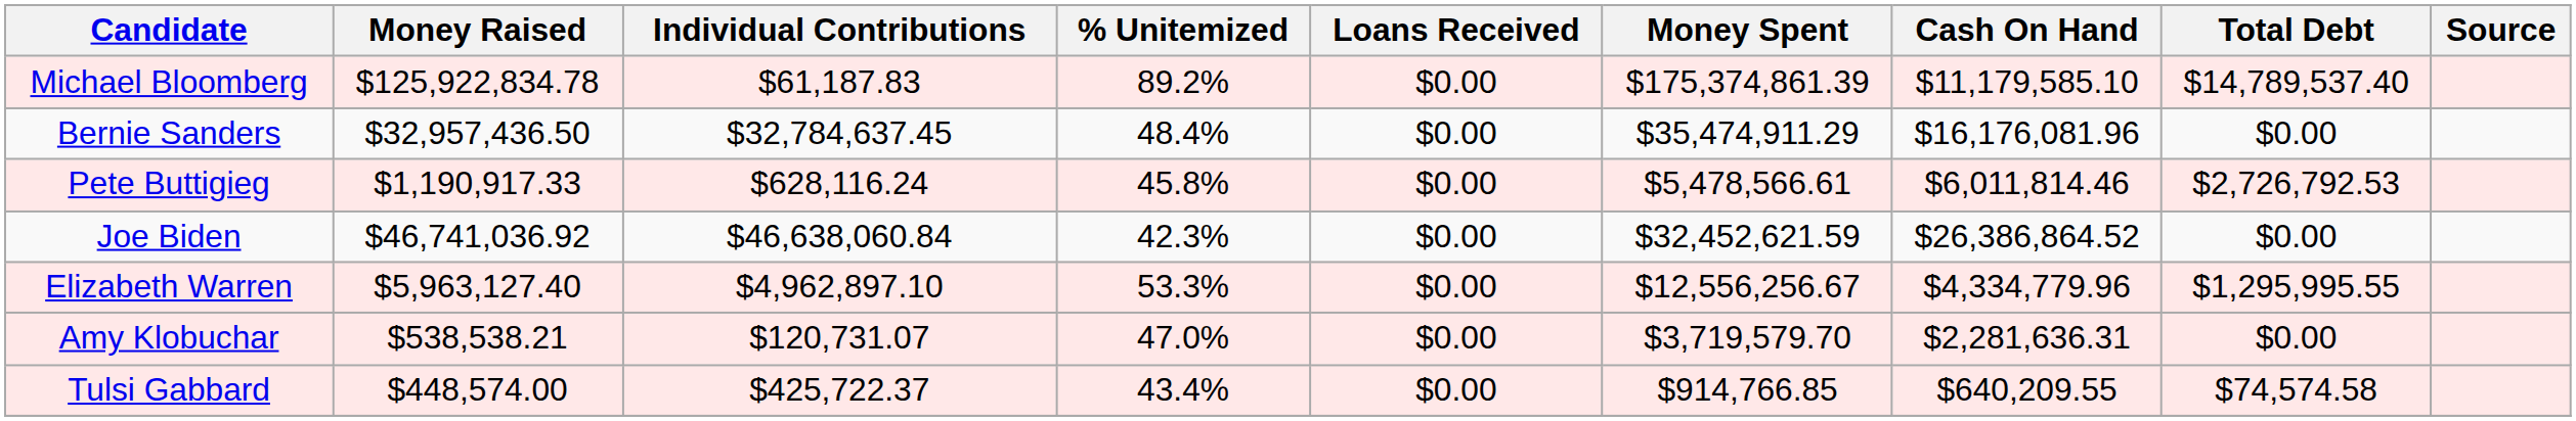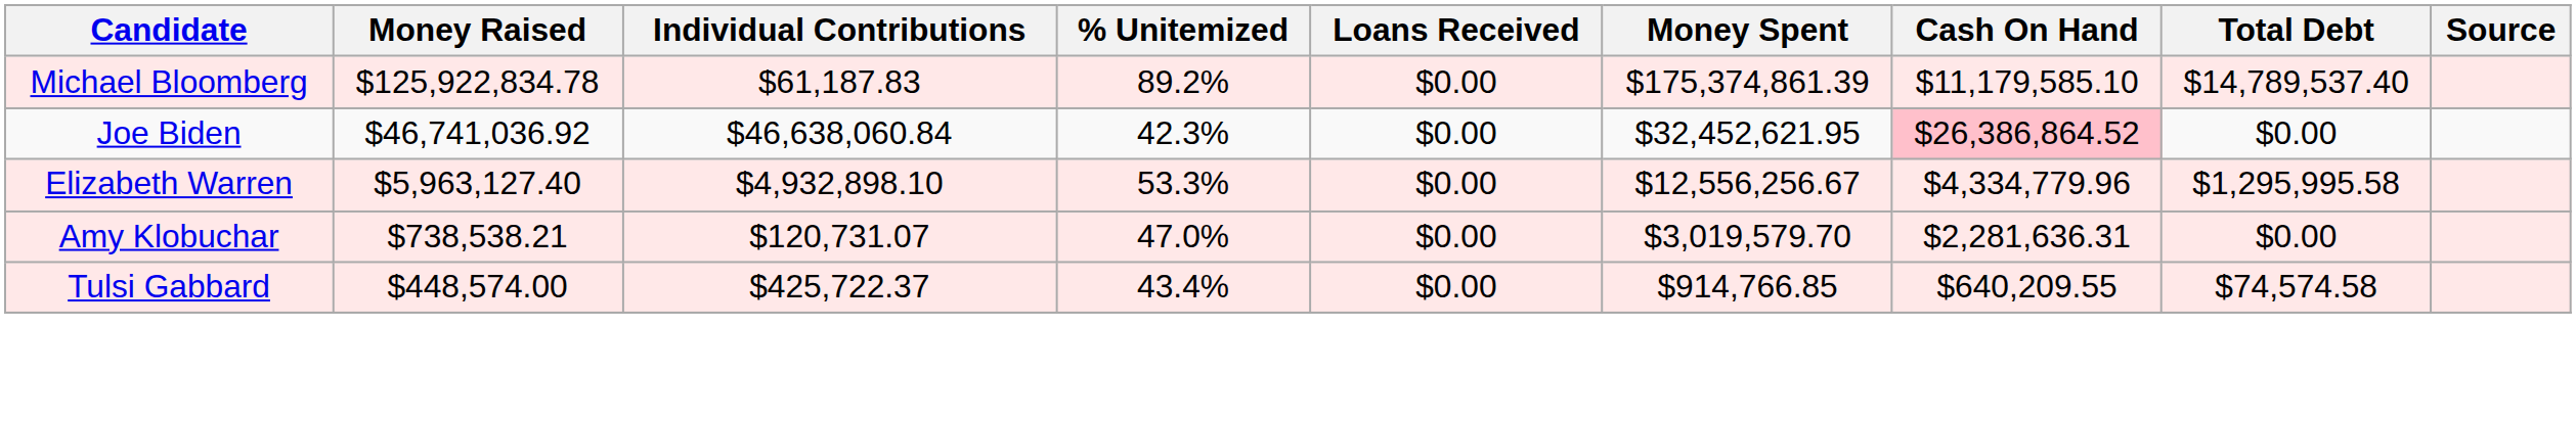- row: Bernie Sanders | $32,957,436.50 | $32,784,637.45 | 48.4% | $0.00 | $35,474,911.29 | $16,176,081.96 | $0.00
- row: Pete Buttigieg | $1,190,917.33 | $628,116.24 | 45.8% | $0.00 | $5,478,566.61 | $6,011,814.46 | $2,726,792.53
Joe Biden | Money Spent: $32,452,621.59 -> $32,452,621.95
Joe Biden | Cash On Hand: no background -> pink background
Elizabeth Warren | Individual Contributions: $4,962,897.10 -> $4,932,898.10
Elizabeth Warren | Total Debt: $1,295,995.55 -> $1,295,995.58
Amy Klobuchar | Money Raised: $538,538.21 -> $738,538.21
Amy Klobuchar | Money Spent: $3,719,579.70 -> $3,019,579.70
